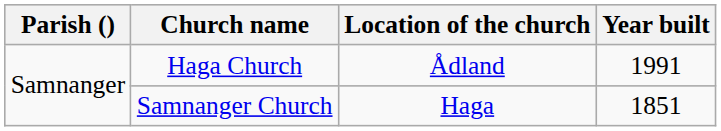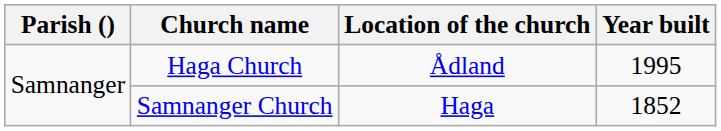Haga Church | Year built: 1991 -> 1995
Samnanger Church | Year built: 1851 -> 1852
